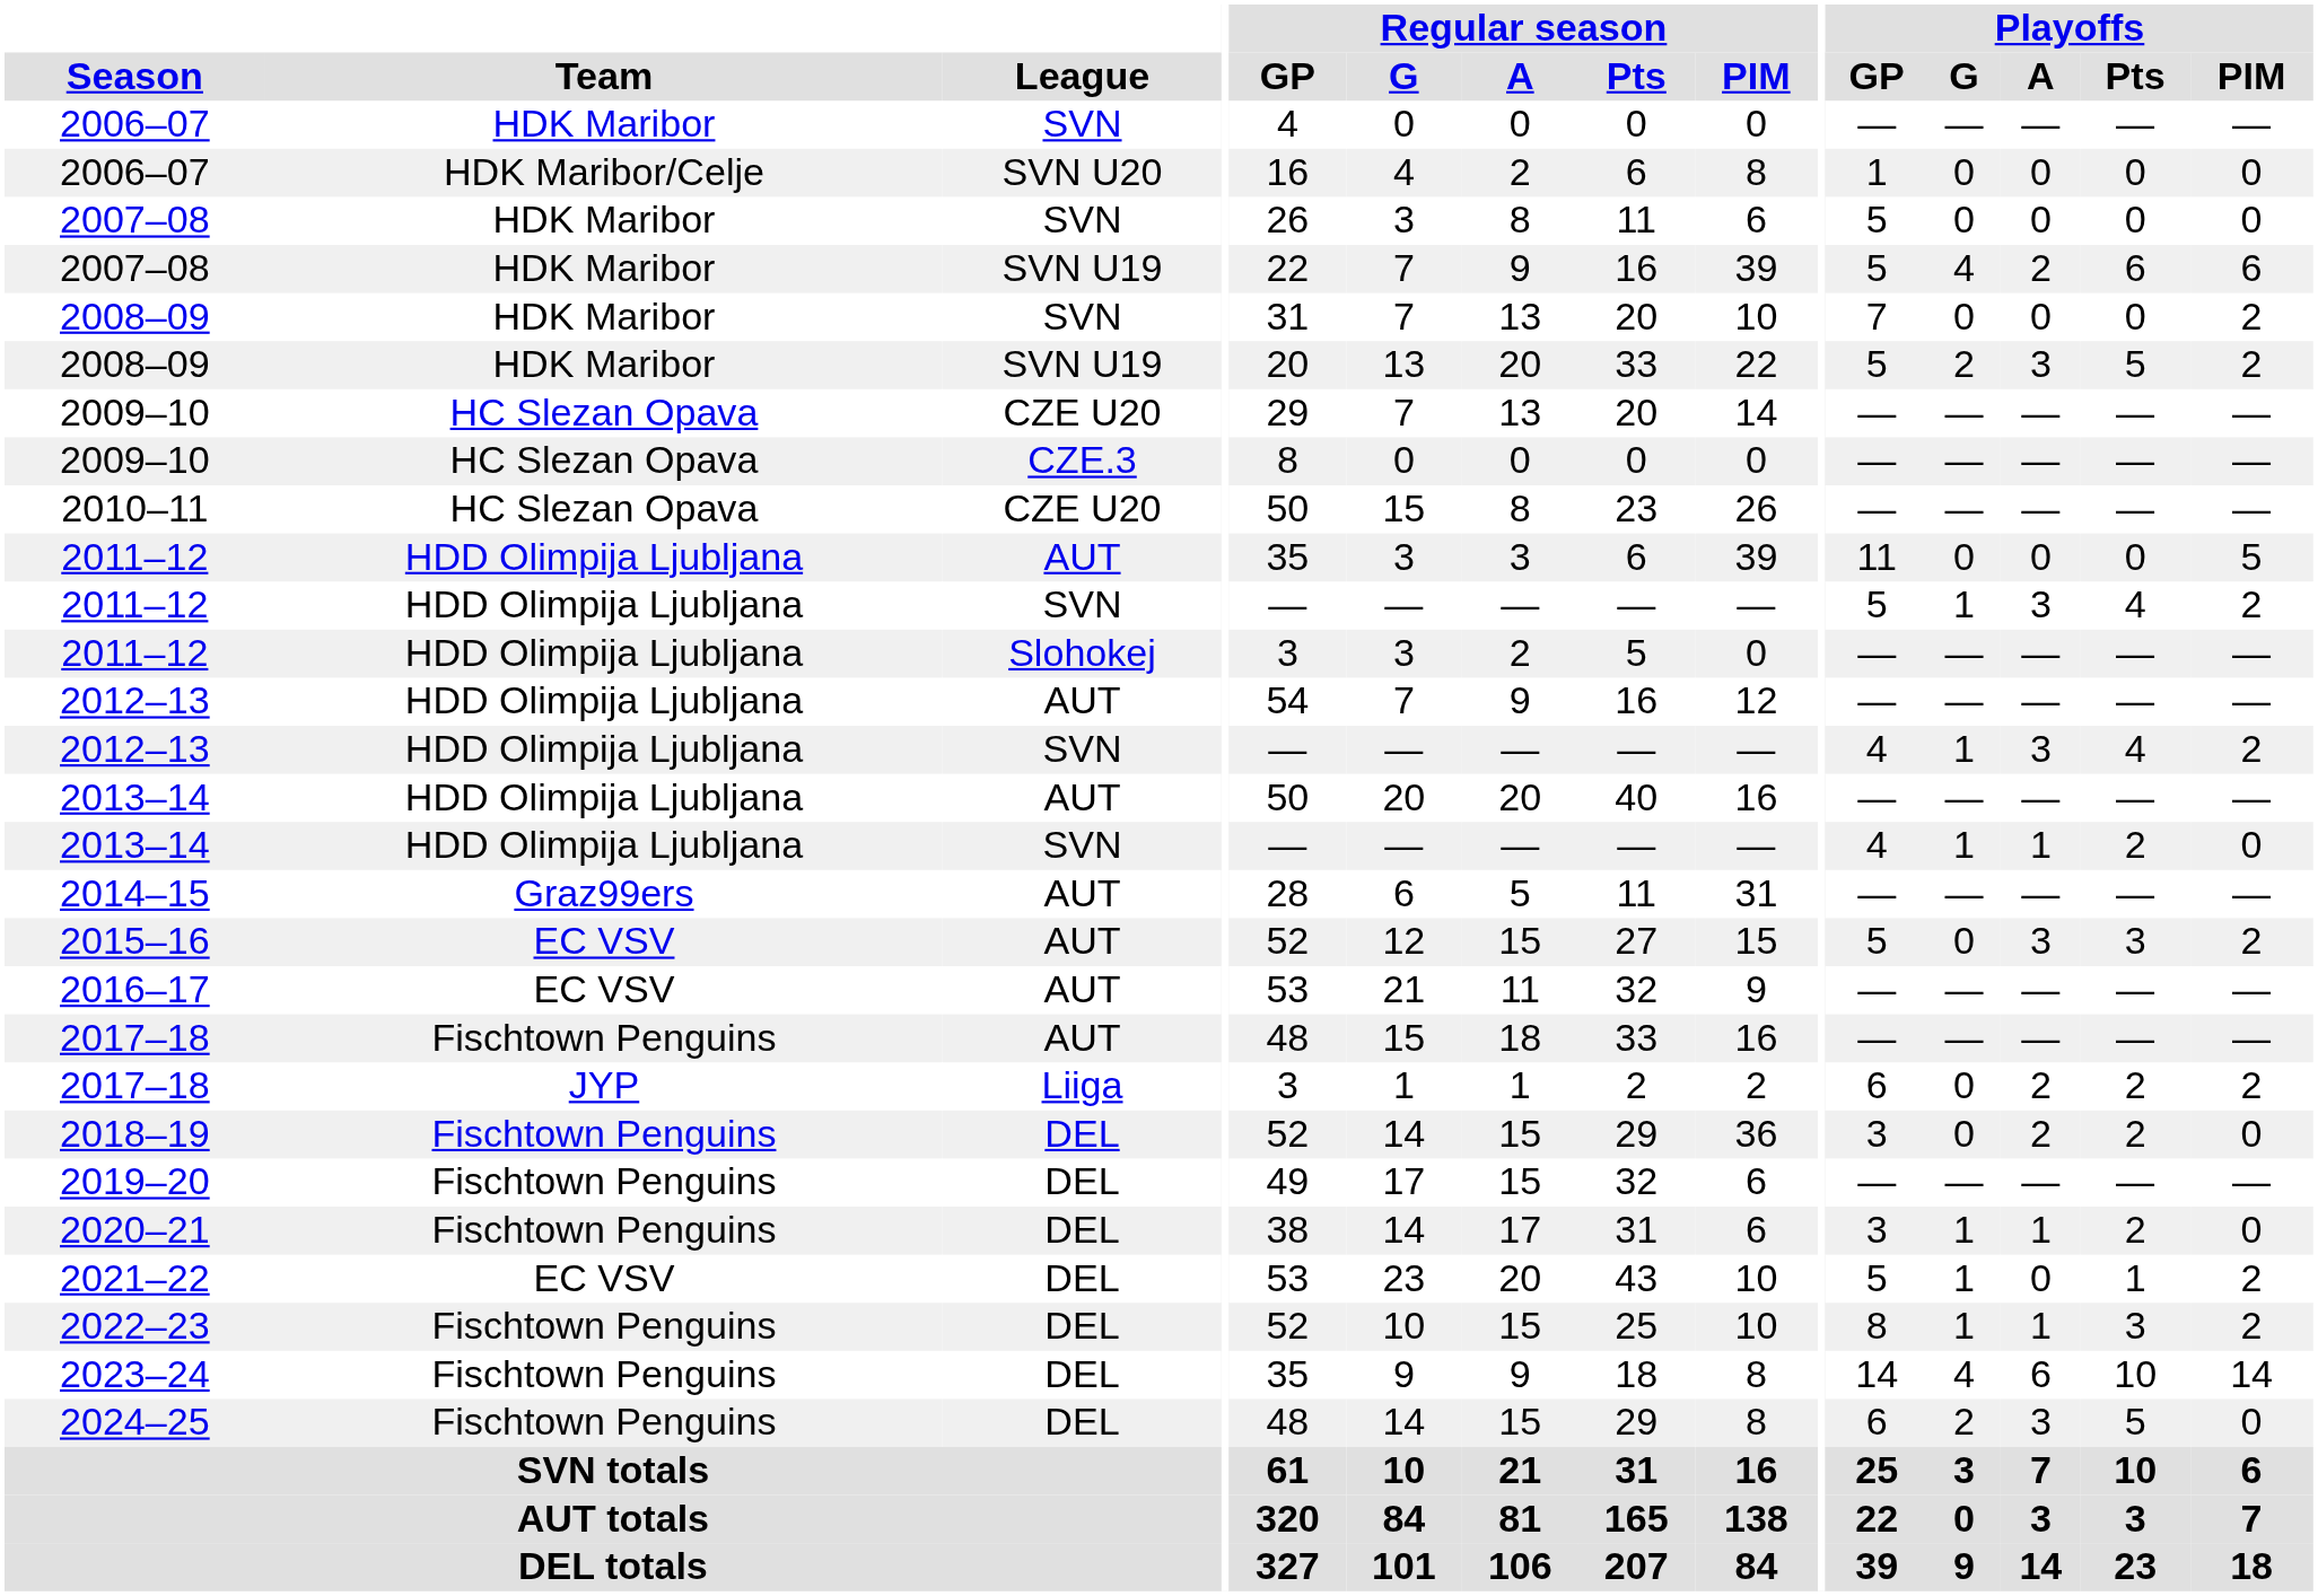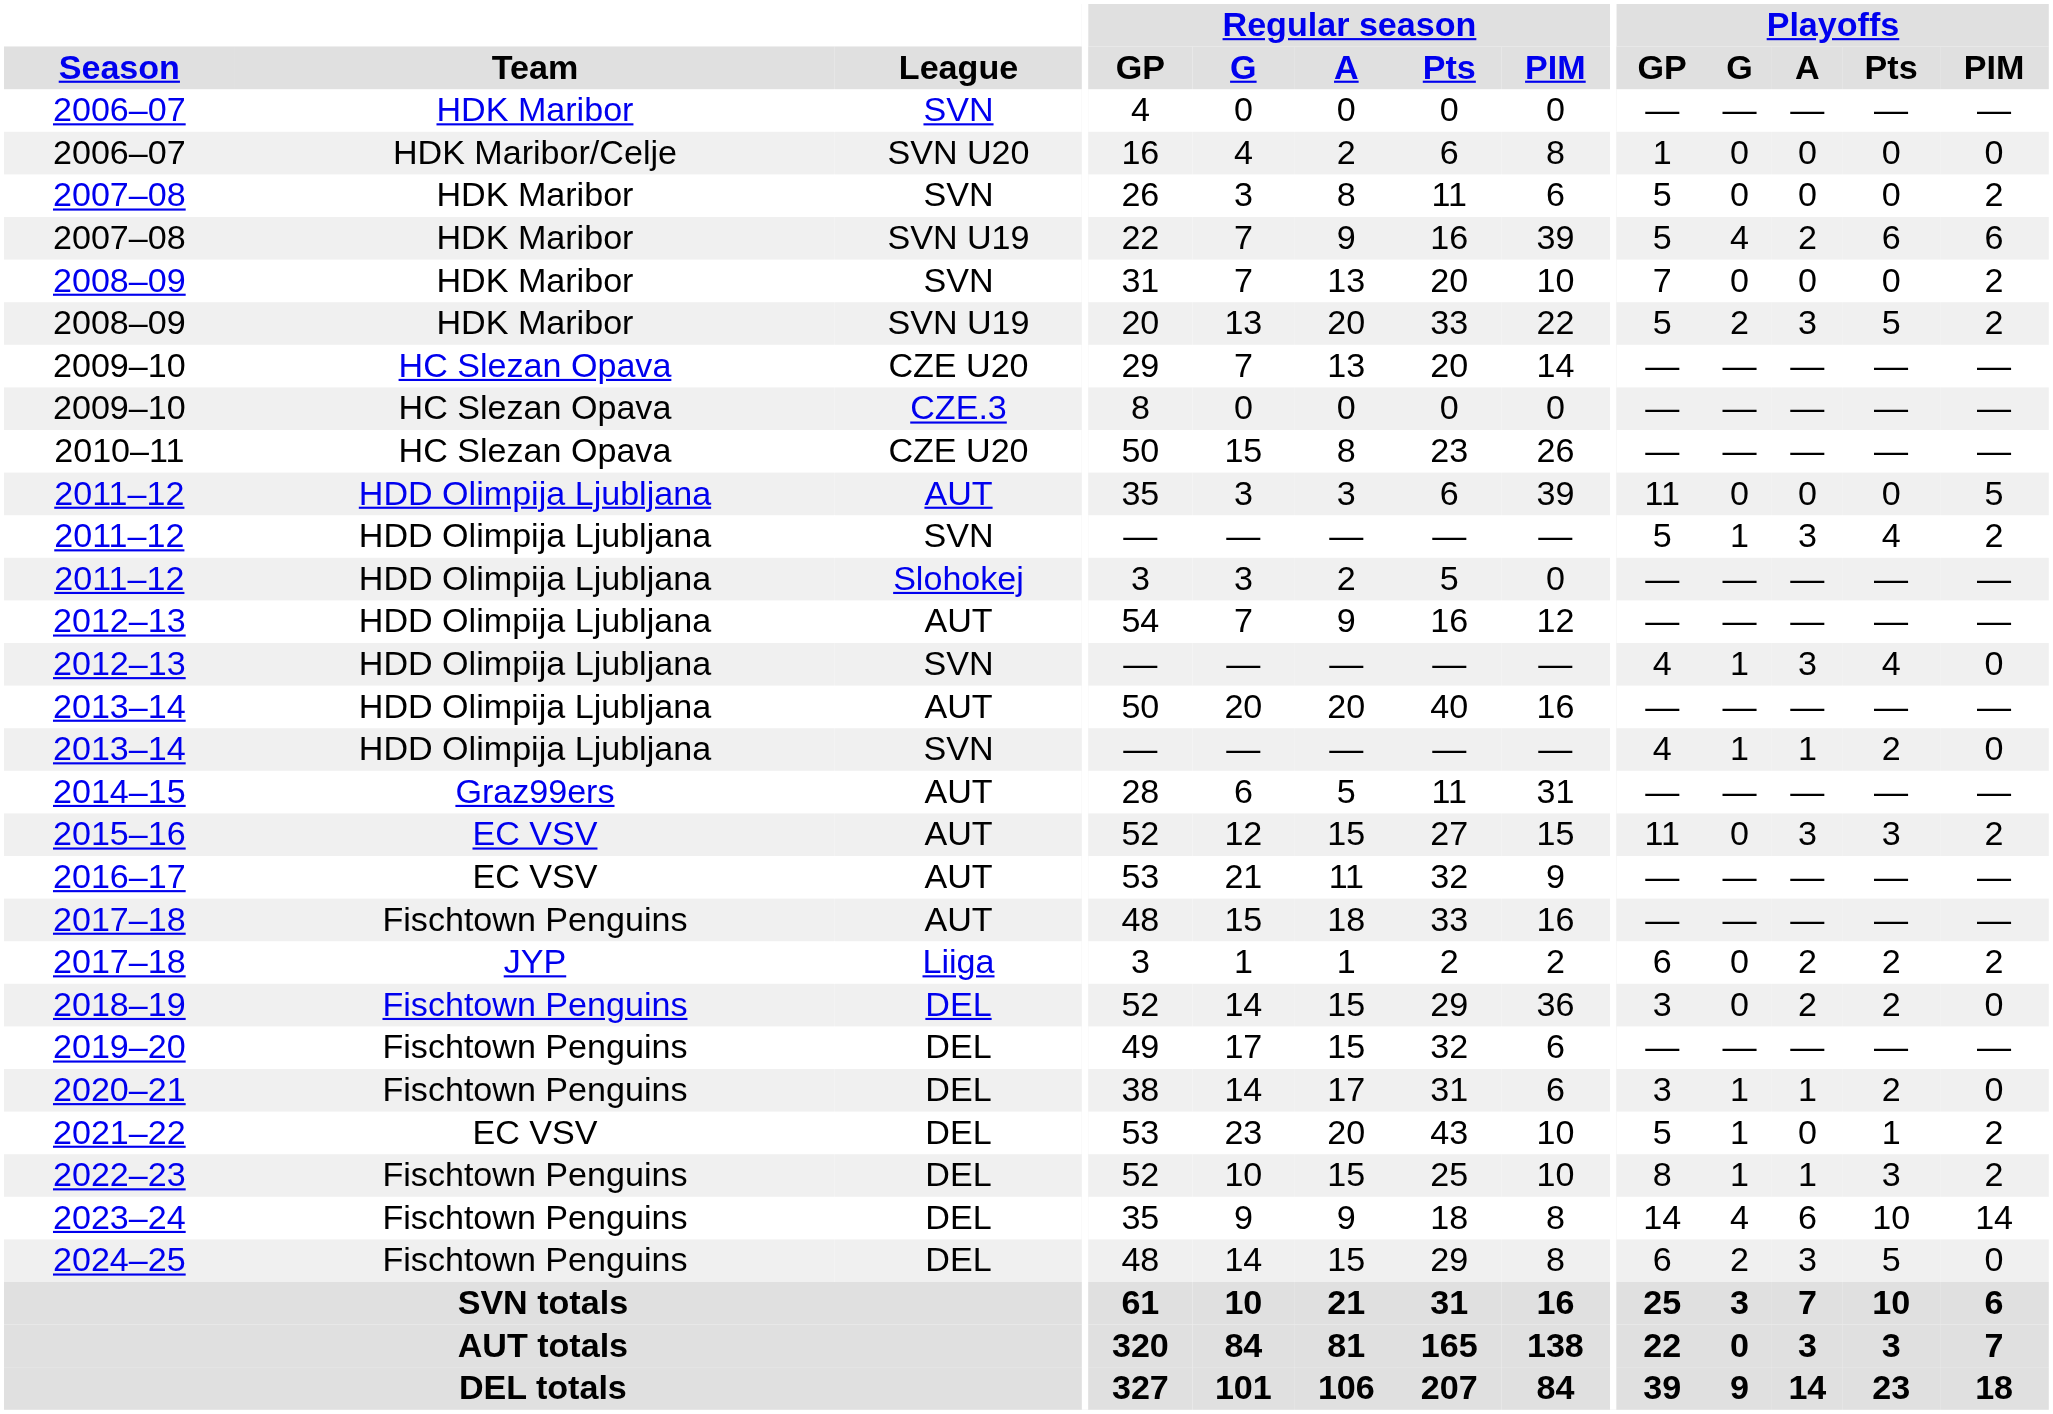2007–08 / SVN | Playoffs / PIM: 0 -> 2
2012–13 / SVN | Playoffs / PIM: 2 -> 0
2015–16 | Playoffs / GP: 5 -> 11
